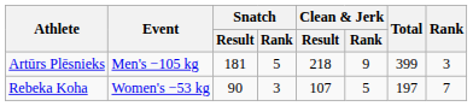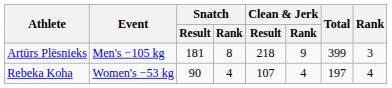Artūrs Plēsnieks | Snatch / Rank: 5 -> 8
Rebeka Koha | Snatch / Rank: 3 -> 4
Rebeka Koha | Clean & Jerk / Rank: 5 -> 4
Rebeka Koha | Rank: 7 -> 4
